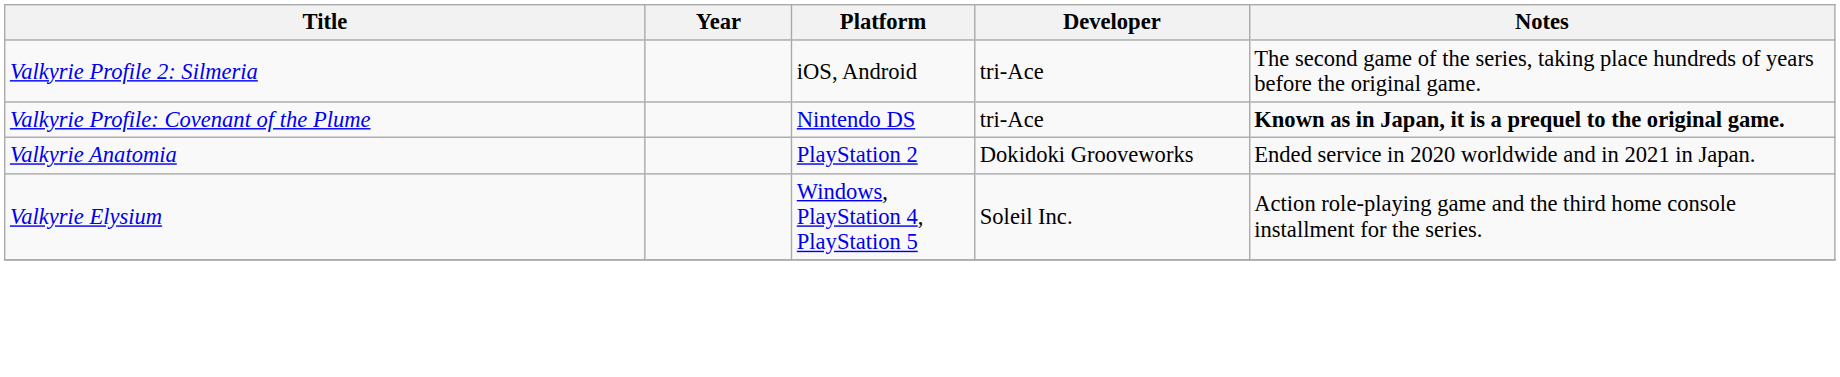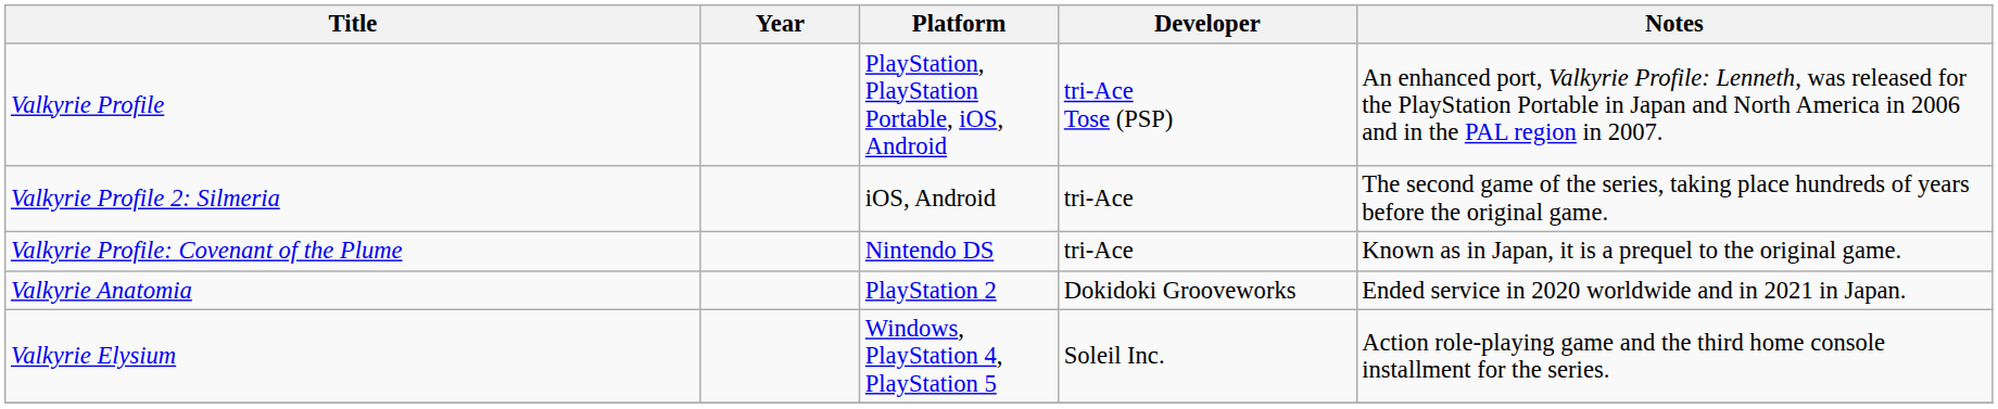+ row: Valkyrie Profile | PlayStation, PlayStation Portable, iOS, Android | tri-Ace Tose (PSP) | An enhanced port, Valkyrie Profile: Lenneth, was released for the PlayStation Portable in Japan and North America in 2006 and in the PAL region in 2007.
Valkyrie Profile: Covenant of the Plume | Notes: bold -> normal
